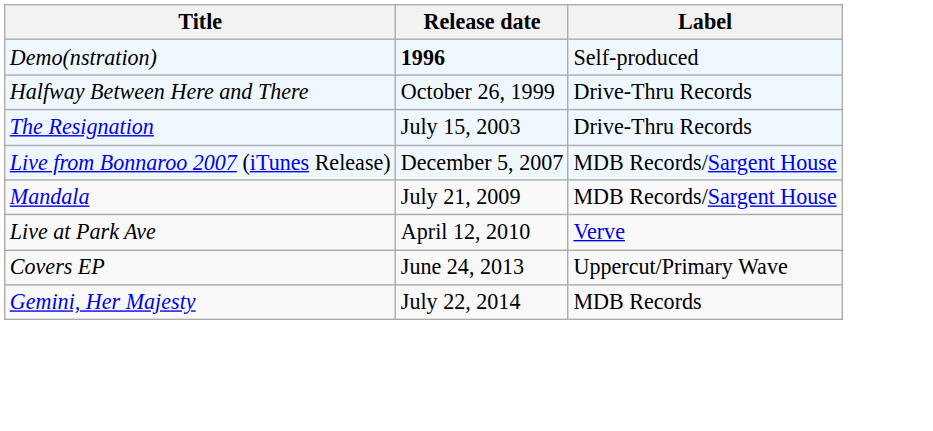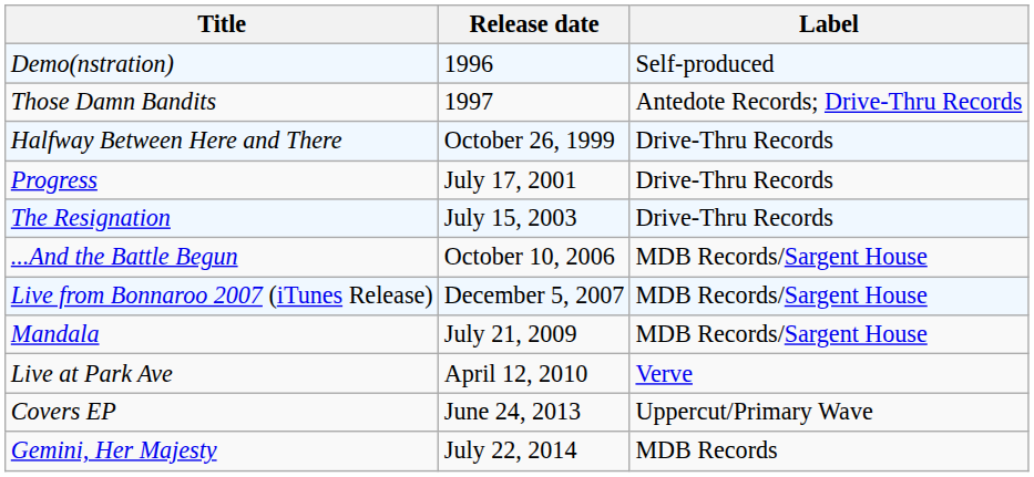Demo(nstration) | Release date: bold -> normal
+ row: Those Damn Bandits | 1997 | Antedote Records; Drive-Thru Records
+ row: Progress | July 17, 2001 | Drive-Thru Records
+ row: ...And the Battle Begun | October 10, 2006 | MDB Records/Sargent House
